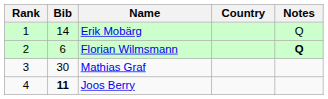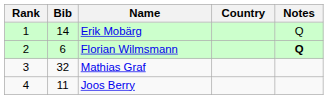Mathias Graf | Bib: 30 -> 32
Joos Berry | Bib: bold -> normal
